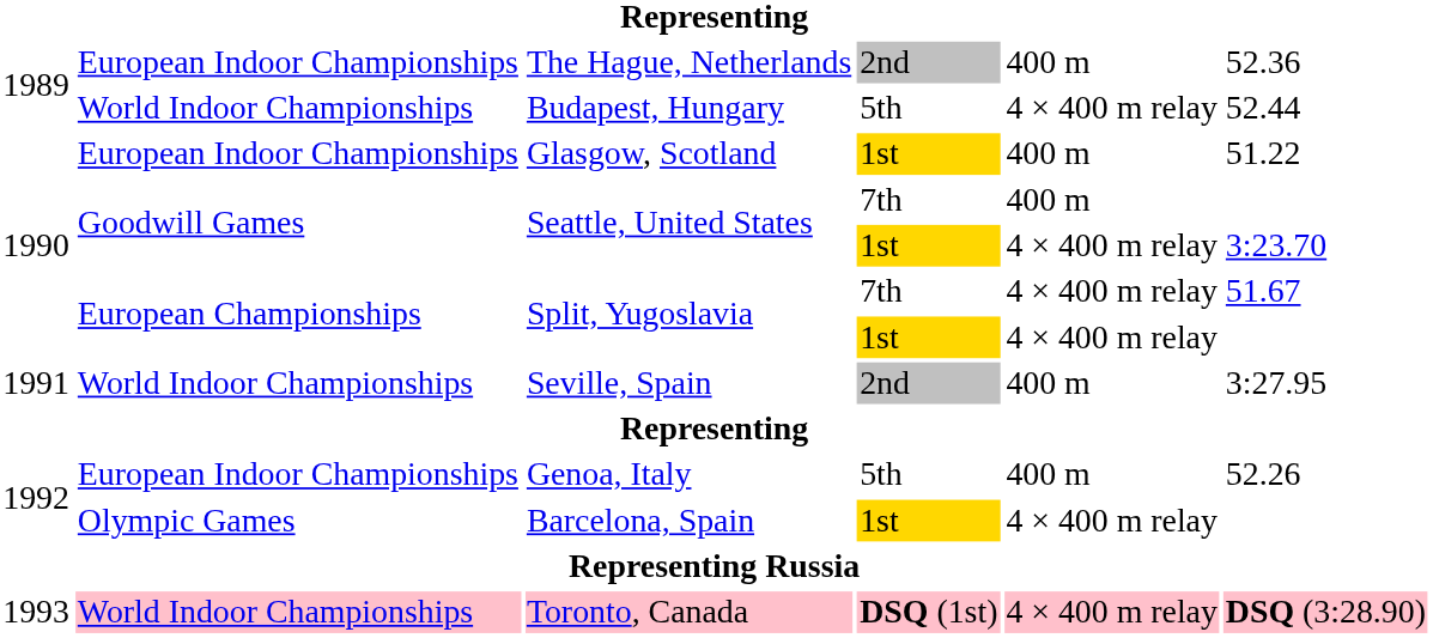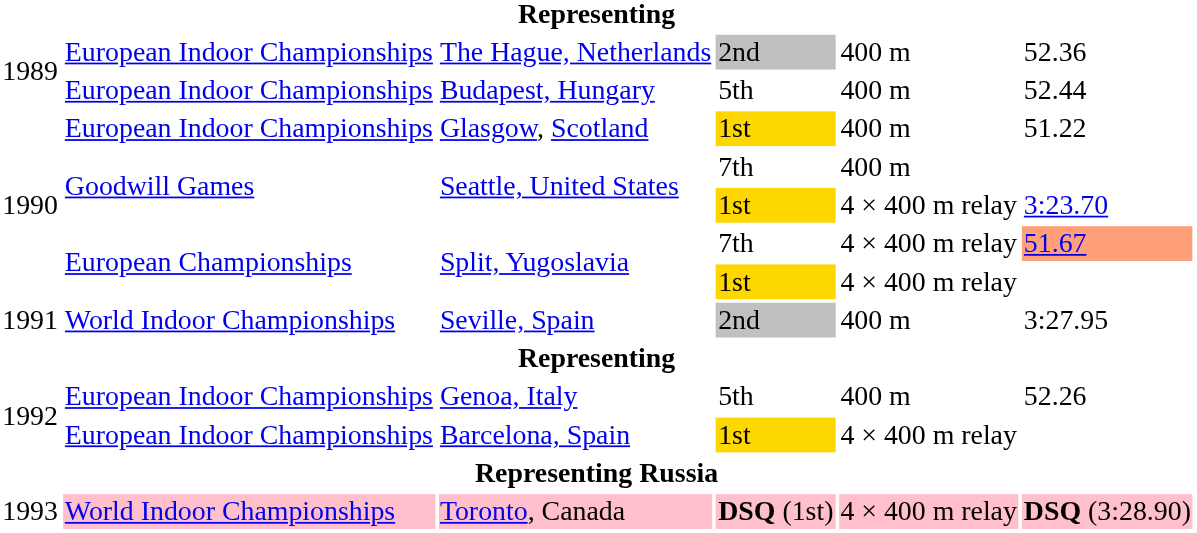Budapest, Hungary | column 2: World Indoor Championships -> European Indoor Championships
Budapest, Hungary | column 5: 4 × 400 m relay -> 400 m
Split, Yugoslavia / 7th | column 6: no background -> lightsalmon background
Barcelona, Spain | column 2: Olympic Games -> European Indoor Championships
